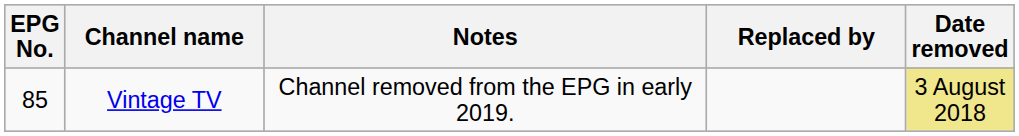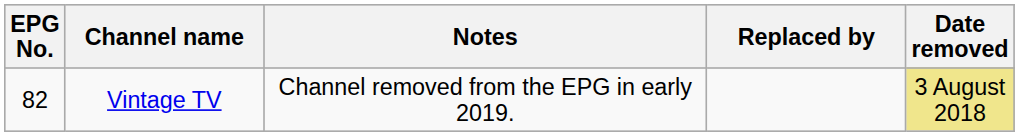Vintage TV | EPG No.: 85 -> 82
